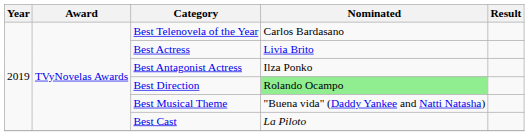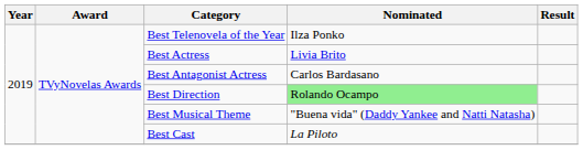Best Telenovela of the Year | Nominated: Carlos Bardasano -> Ilza Ponko
Best Antagonist Actress | Nominated: Ilza Ponko -> Carlos Bardasano
